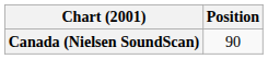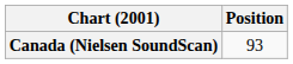Canada (Nielsen SoundScan) | Position: 90 -> 93
